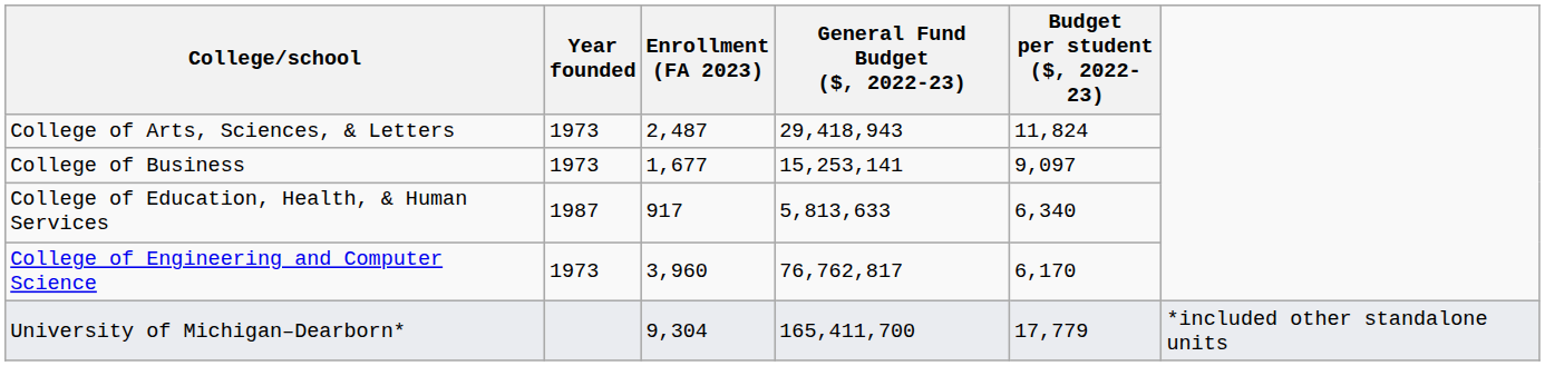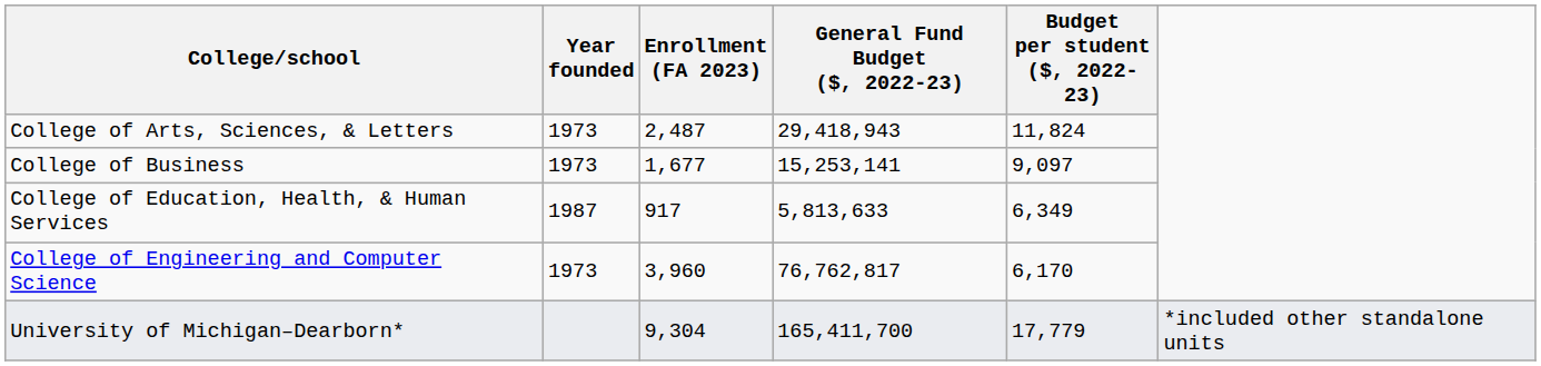College of Education, Health, & Human Services | Budget per student ($, 2022-23): 6,340 -> 6,349
